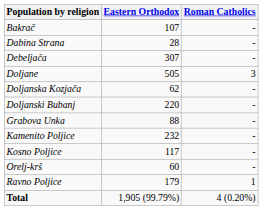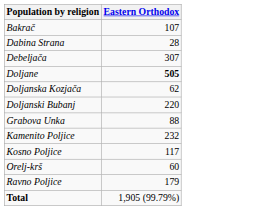- column: Roman Catholics | - | - | - | 3 | - | - | - | - | - | - | 1 | 4 (0.20%)
Doljane | Eastern Orthodox: normal -> bold
